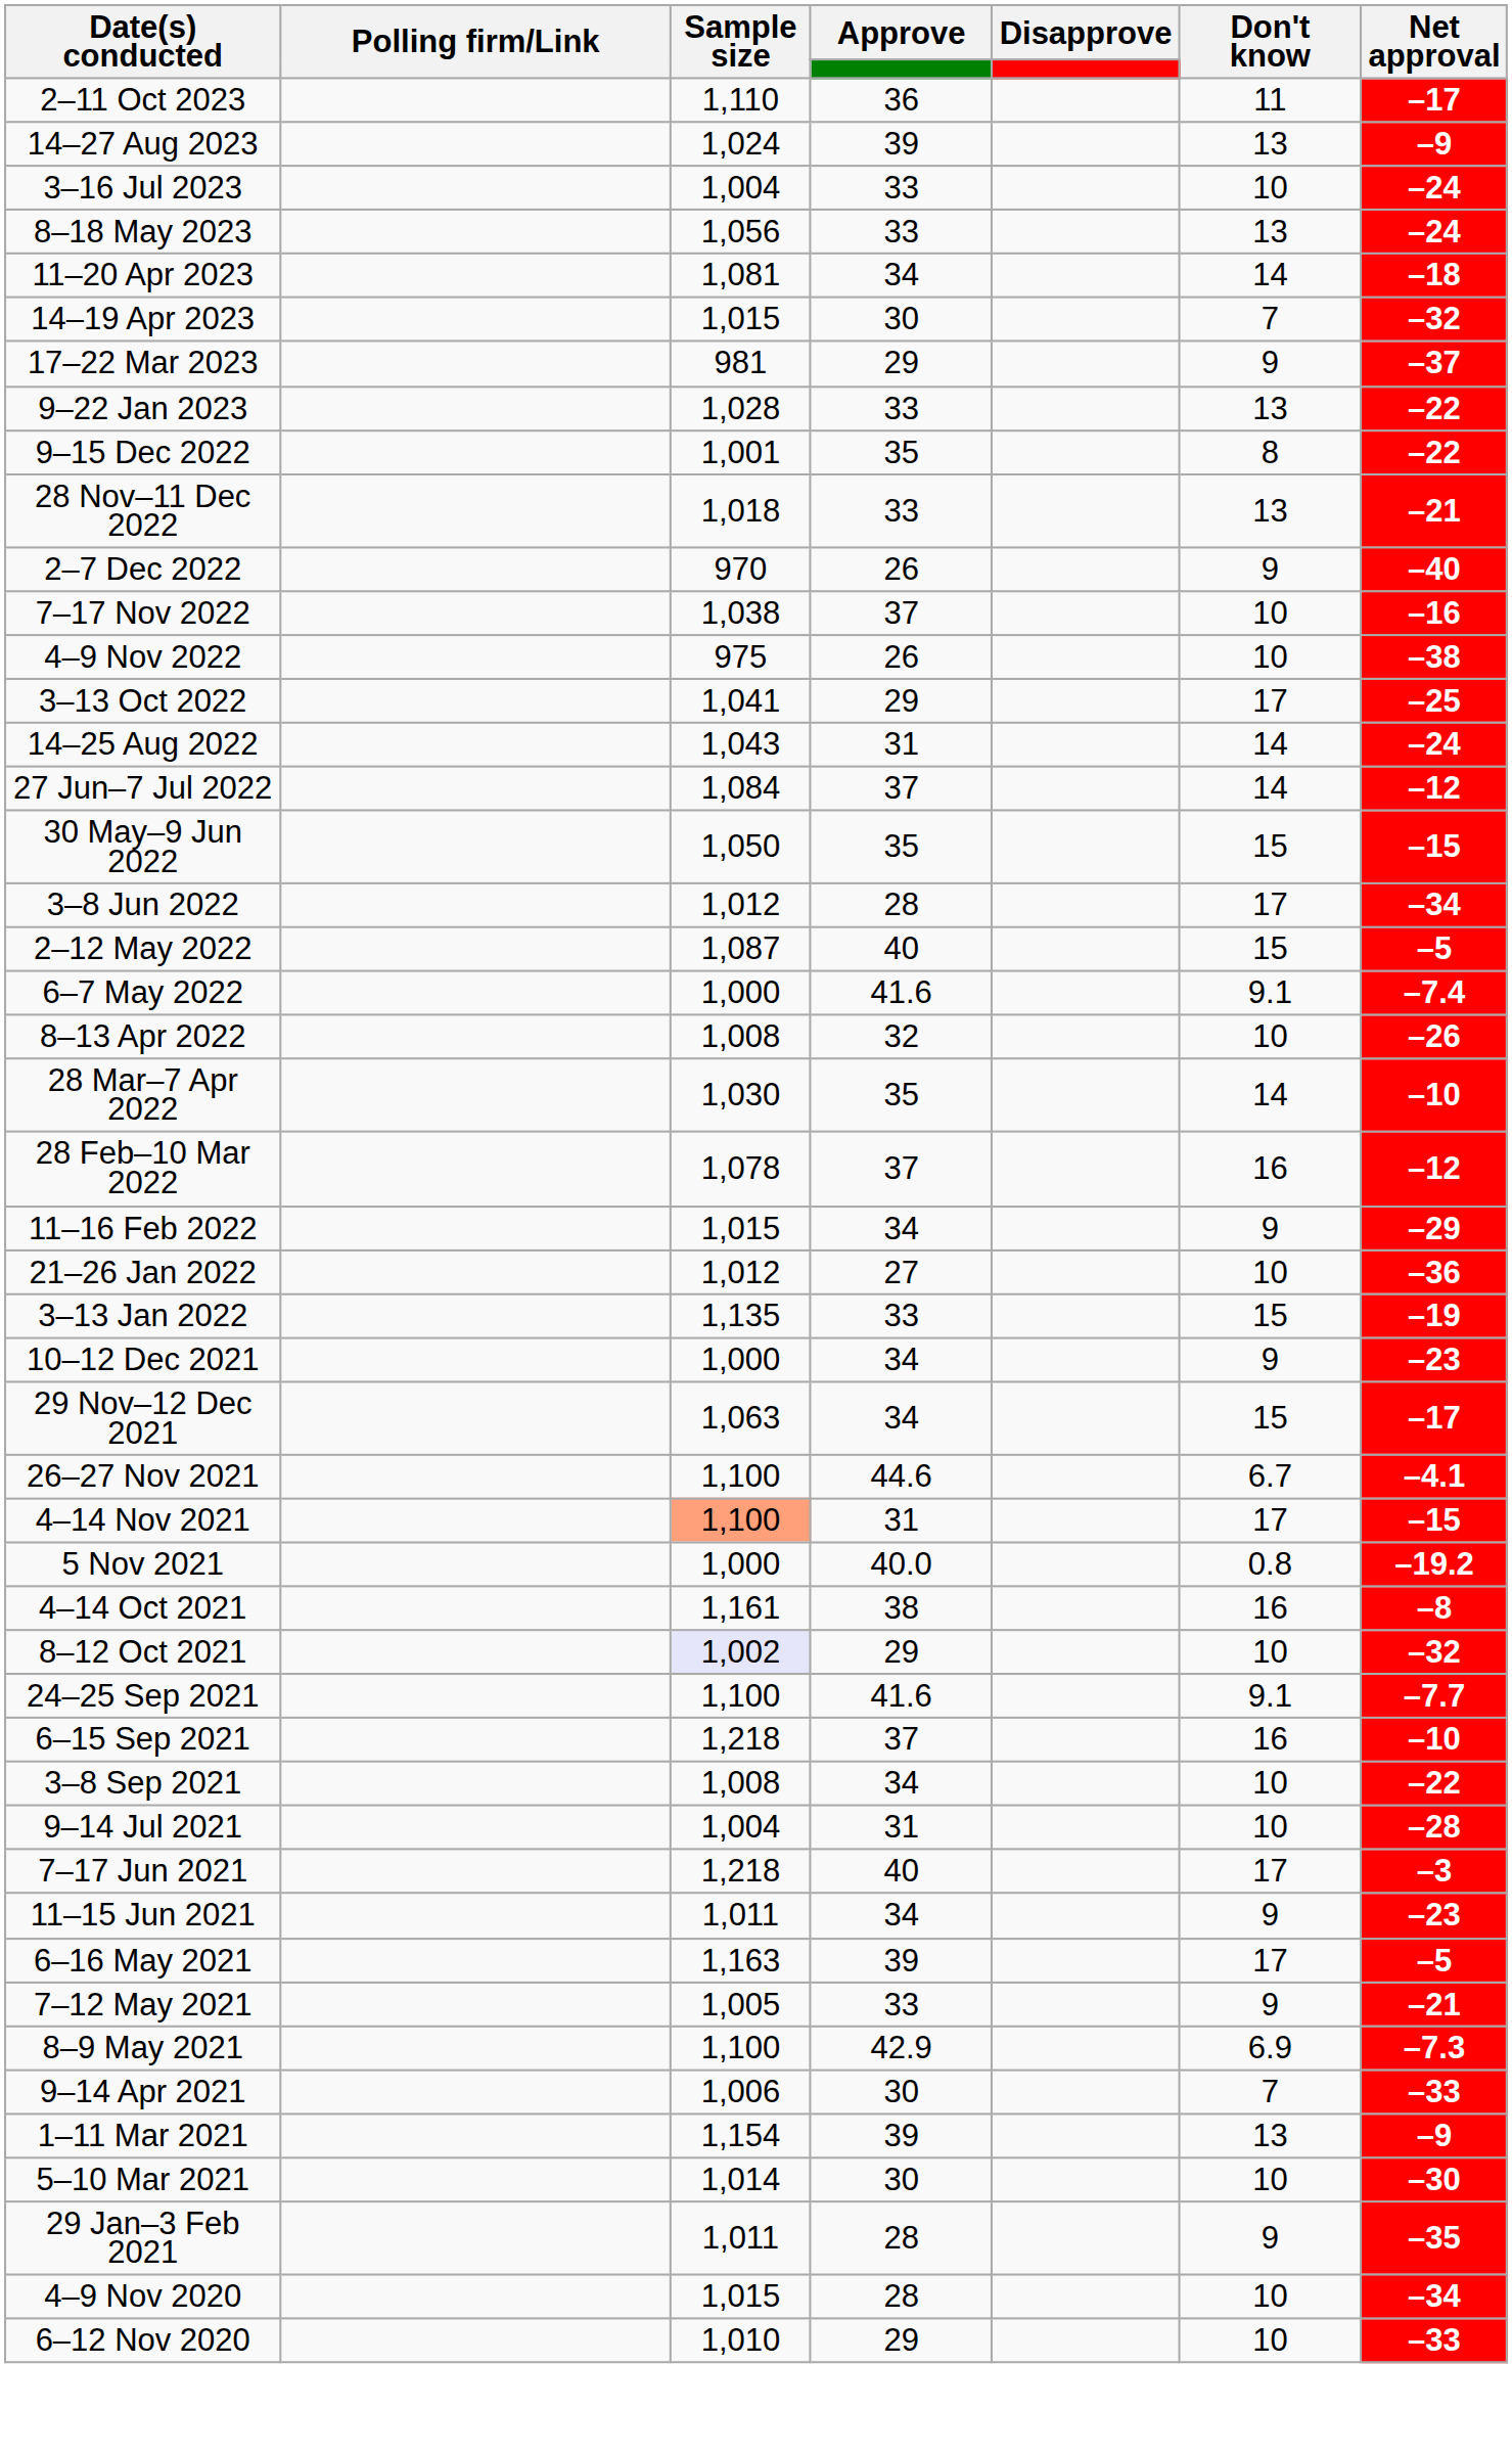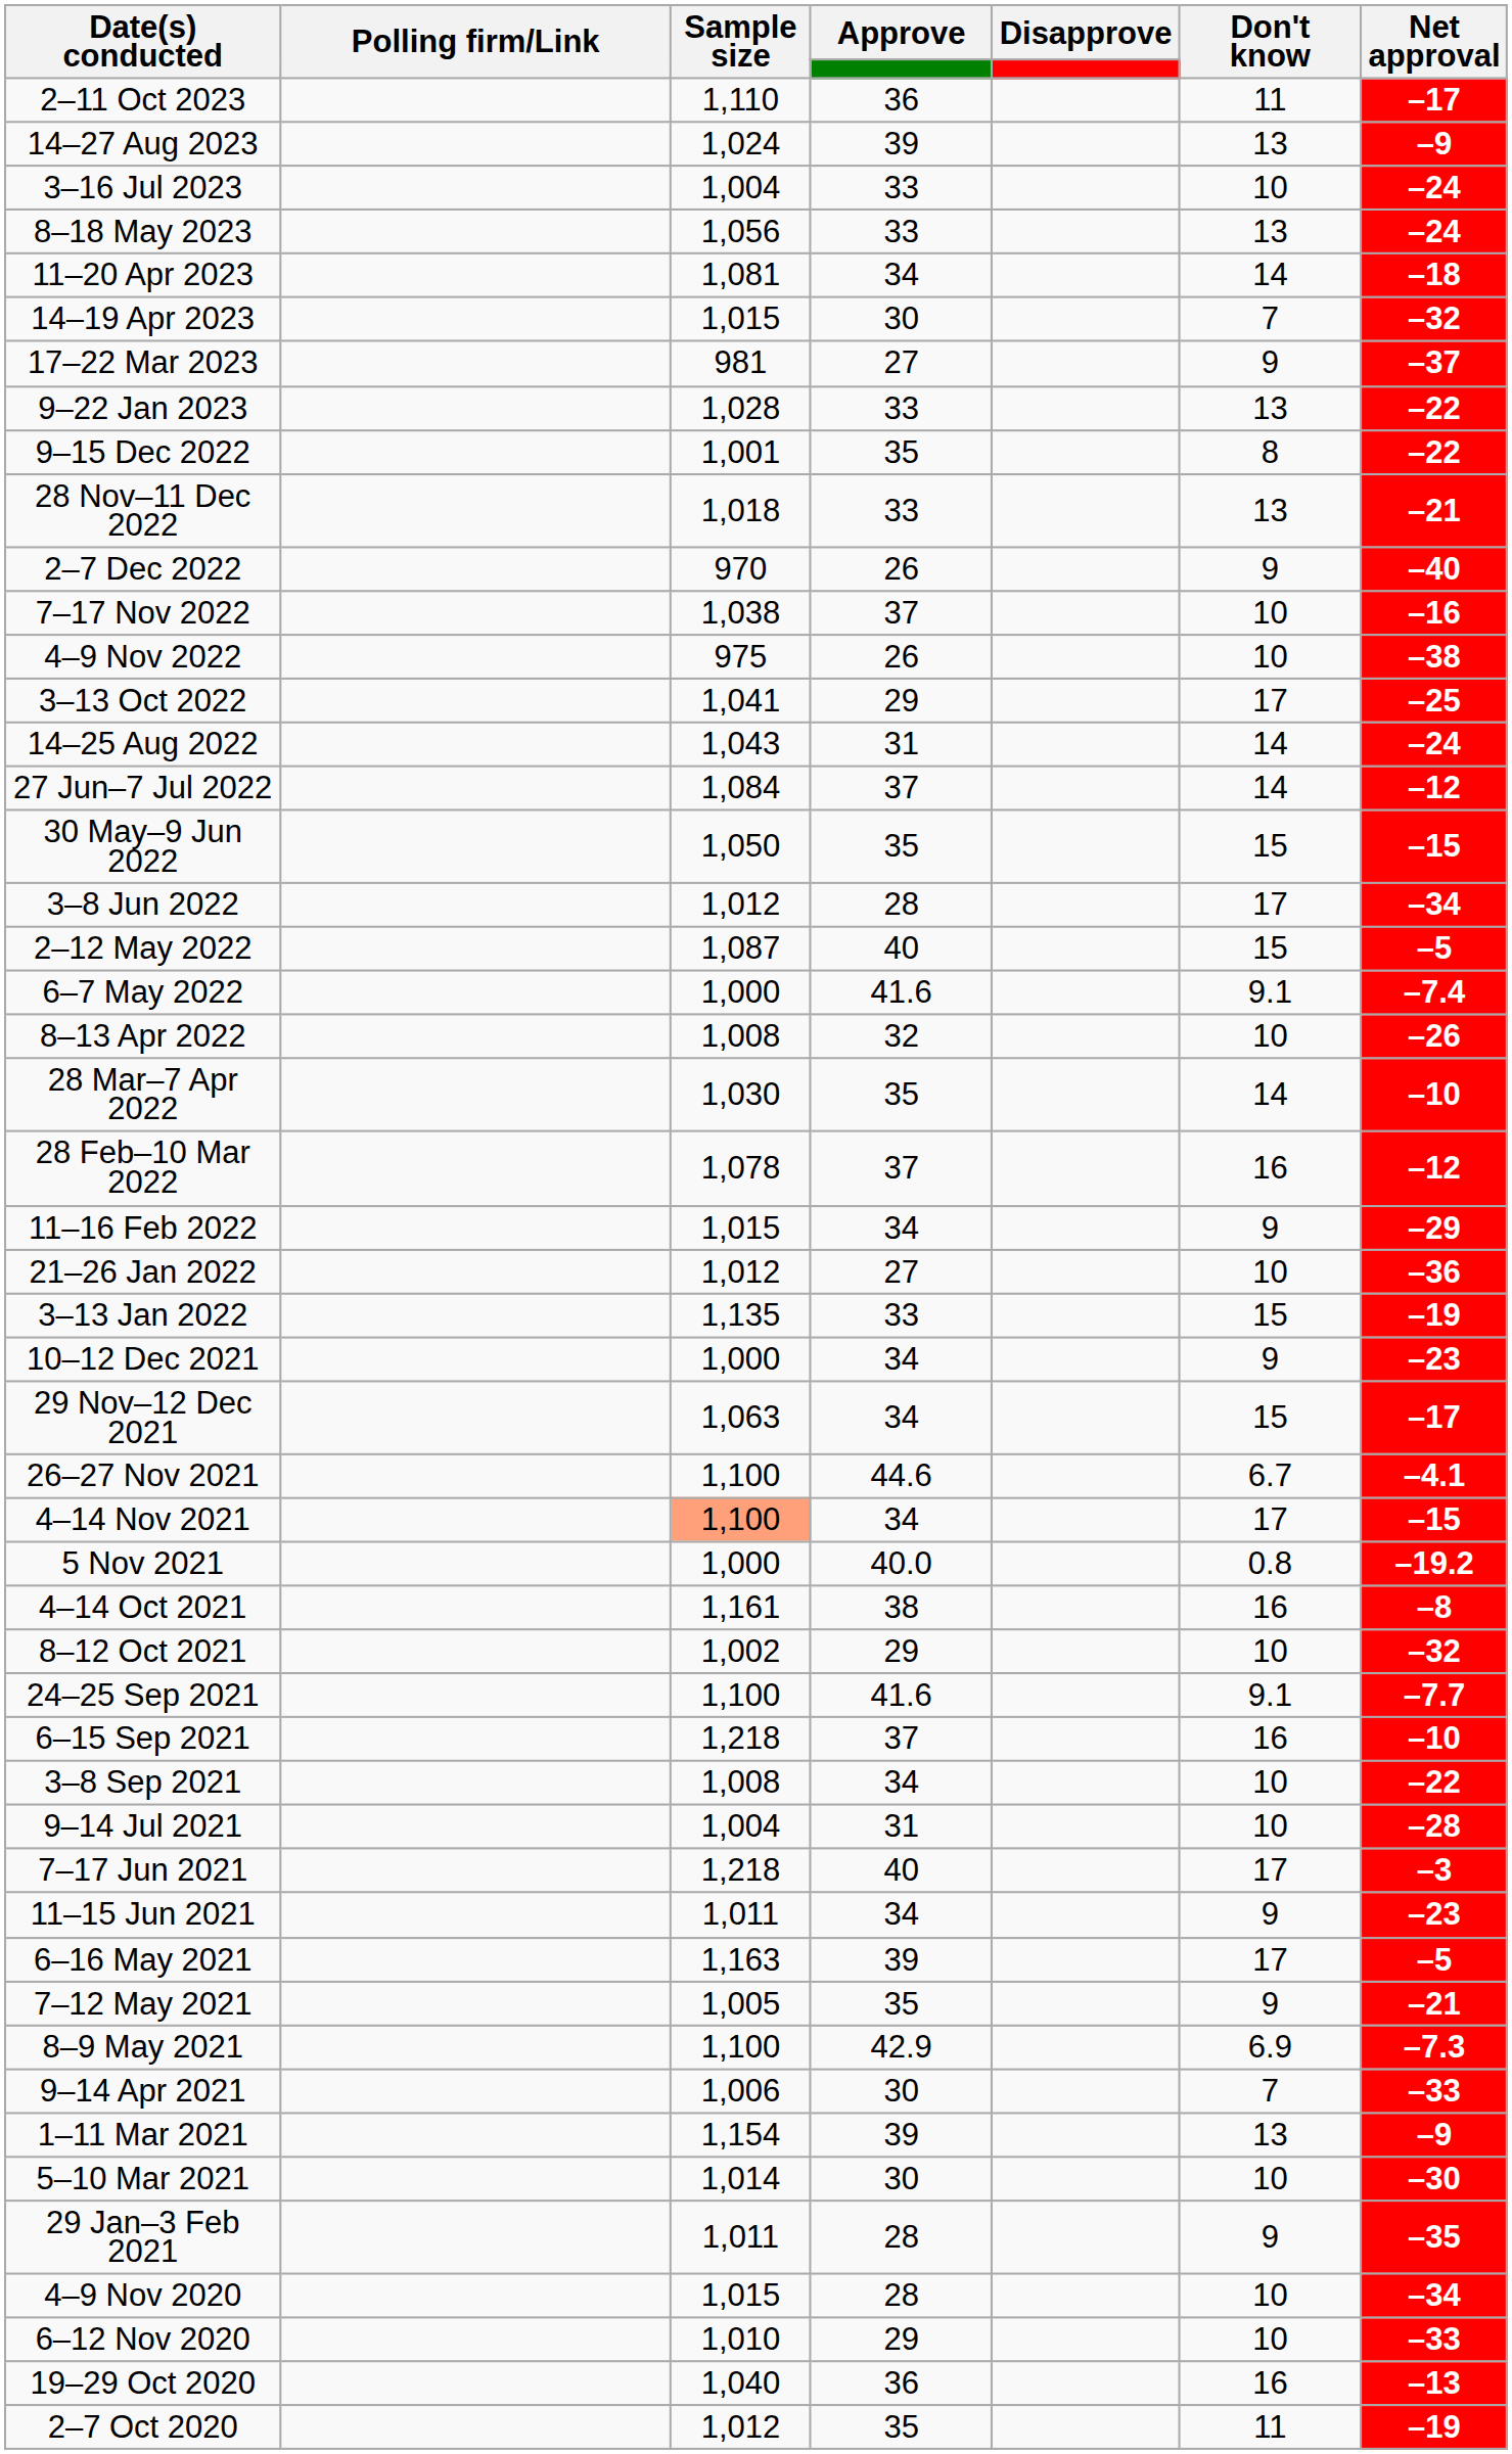17–22 Mar 2023 | Approve: 29 -> 27
4–14 Nov 2021 | Approve: 31 -> 34
8–12 Oct 2021 | Sample size: lavender background -> no background
7–12 May 2021 | Approve: 33 -> 35
+ row: 19–29 Oct 2020 | 1,040 | 36 | 16 | –13
+ row: 2–7 Oct 2020 | 1,012 | 35 | 11 | –19
